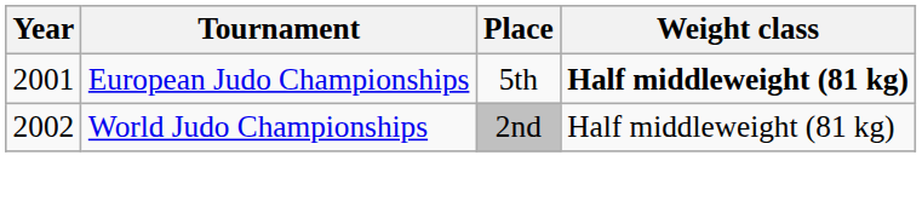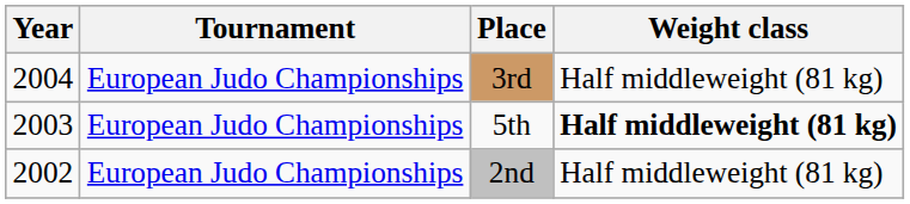+ row: 2004 | European Judo Championships | 3rd | Half middleweight (81 kg)
5th | Year: 2001 -> 2003
2nd | Tournament: World Judo Championships -> European Judo Championships
